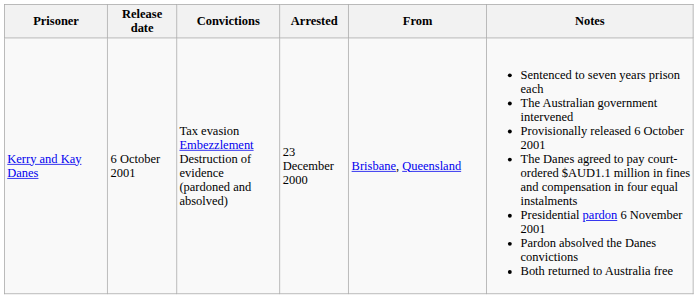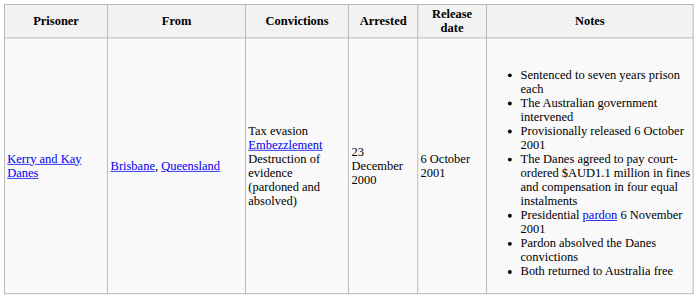columns swapped: From <-> Release date
